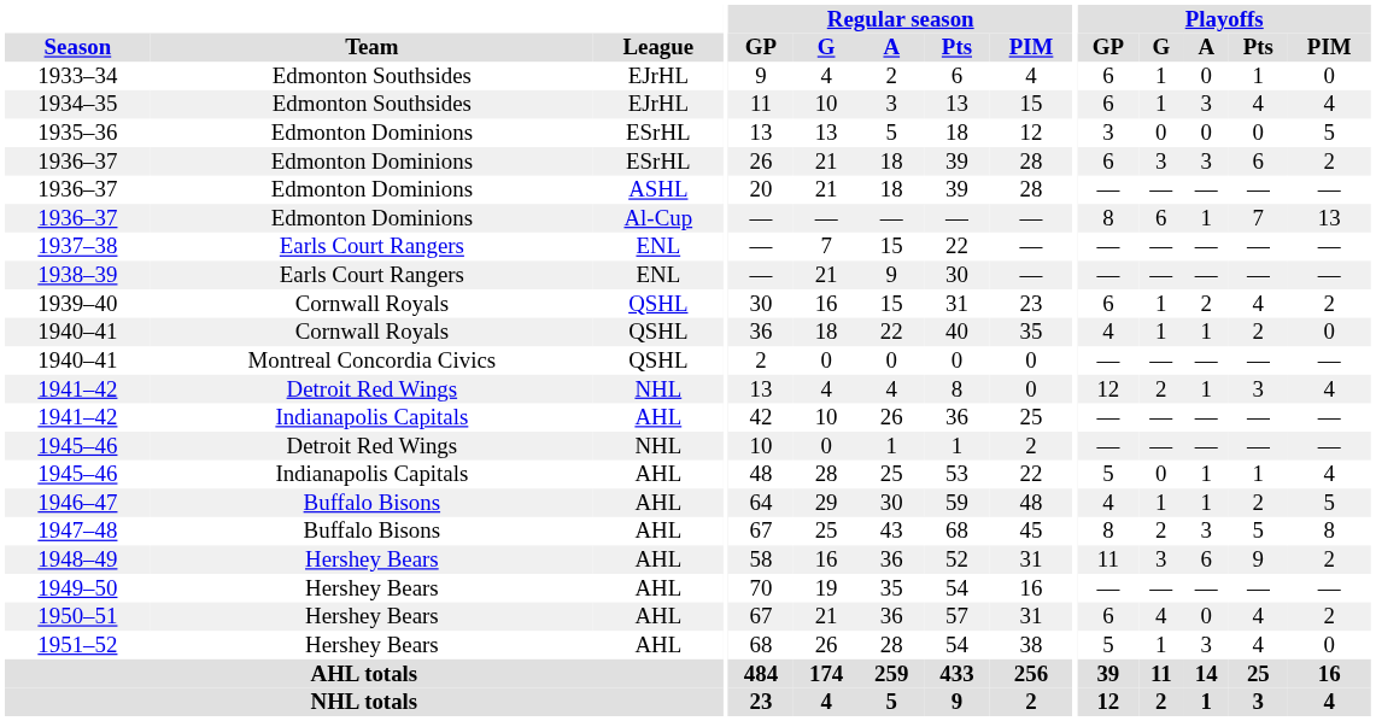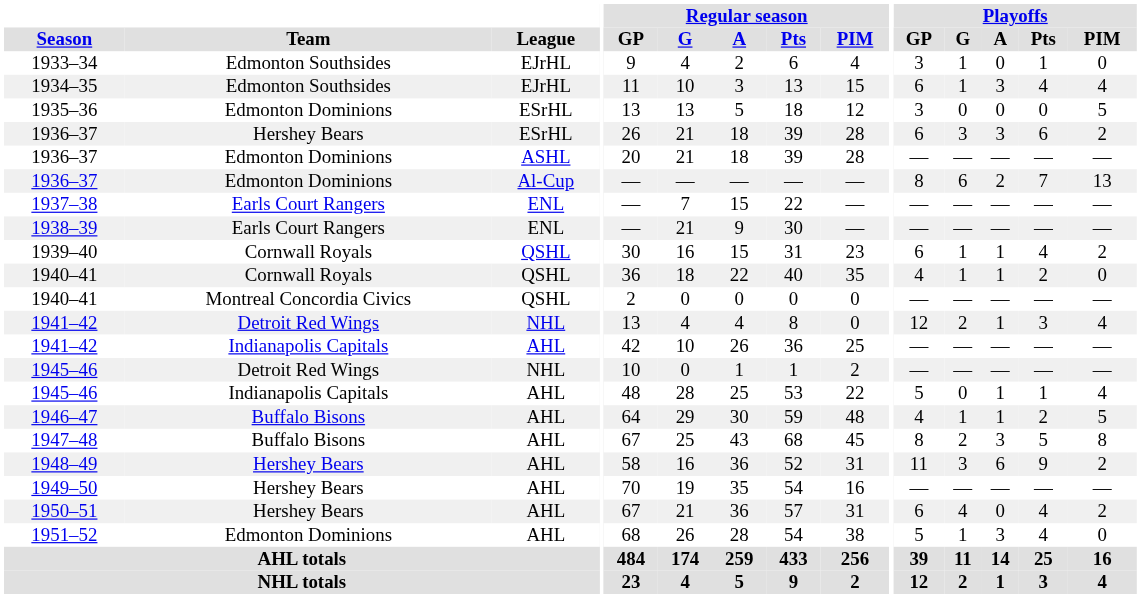1933–34 | Playoffs / GP: 6 -> 3
1936–37 / ESrHL | Team: Edmonton Dominions -> Hershey Bears
1936–37 / Al-Cup | Playoffs / A: 1 -> 2
1939–40 | Playoffs / A: 2 -> 1
1951–52 | Team: Hershey Bears -> Edmonton Dominions
